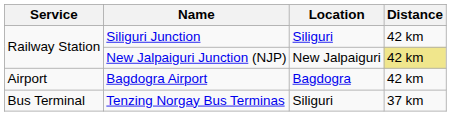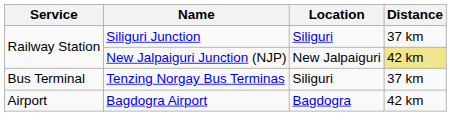Siliguri Junction | Distance: 42 km -> 37 km
rows swapped: Bagdogra Airport <-> Tenzing Norgay Bus Terminas
